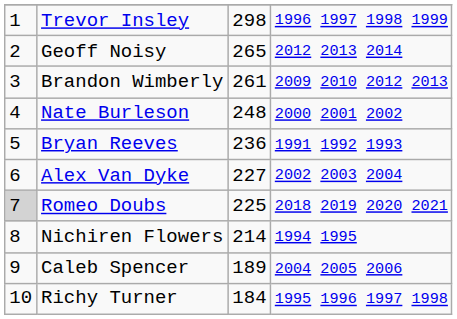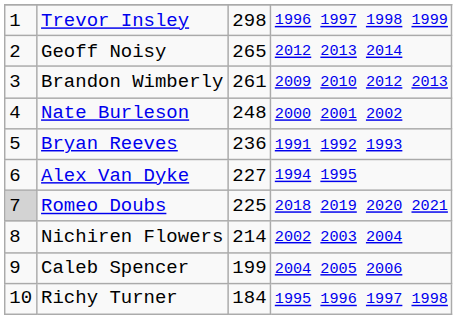Alex Van Dyke | column 4: 2002 2003 2004 -> 1994 1995
Nichiren Flowers | column 4: 1994 1995 -> 2002 2003 2004
Caleb Spencer | column 3: 189 -> 199
